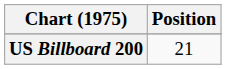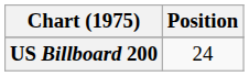US Billboard 200 | Position: 21 -> 24
